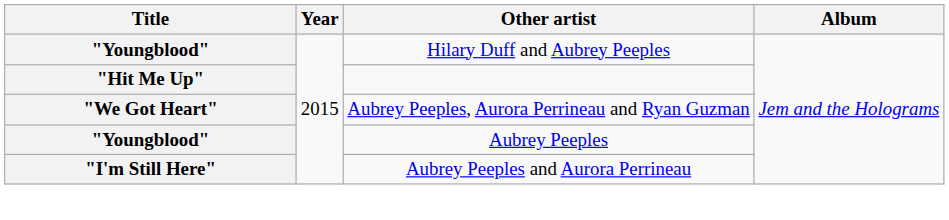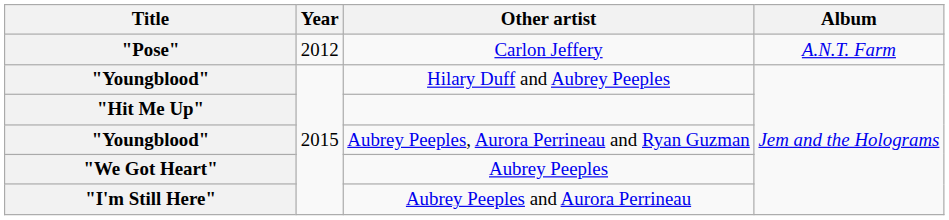+ row: "Pose" | 2012 | Carlon Jeffery | A.N.T. Farm
Aubrey Peeples, Aurora Perrineau and Ryan Guzman | Title: "We Got Heart" -> "Youngblood"
Aubrey Peeples | Title: "Youngblood" -> "We Got Heart"
